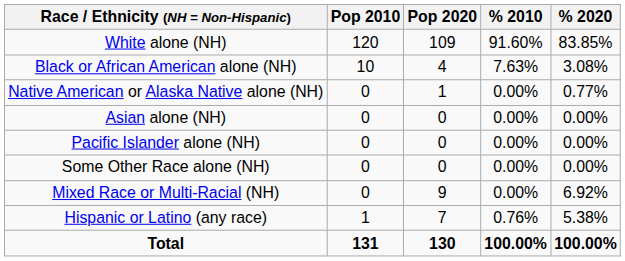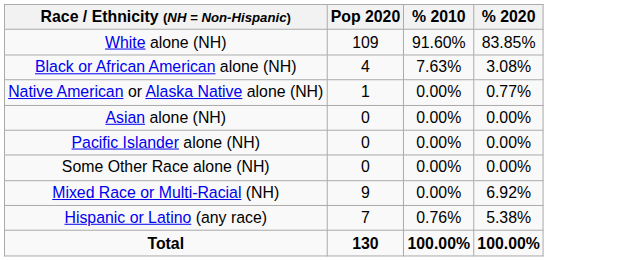- column: Pop 2010 | 120 | 10 | 0 | 0 | 0 | 0 | 0 | 1 | 131
